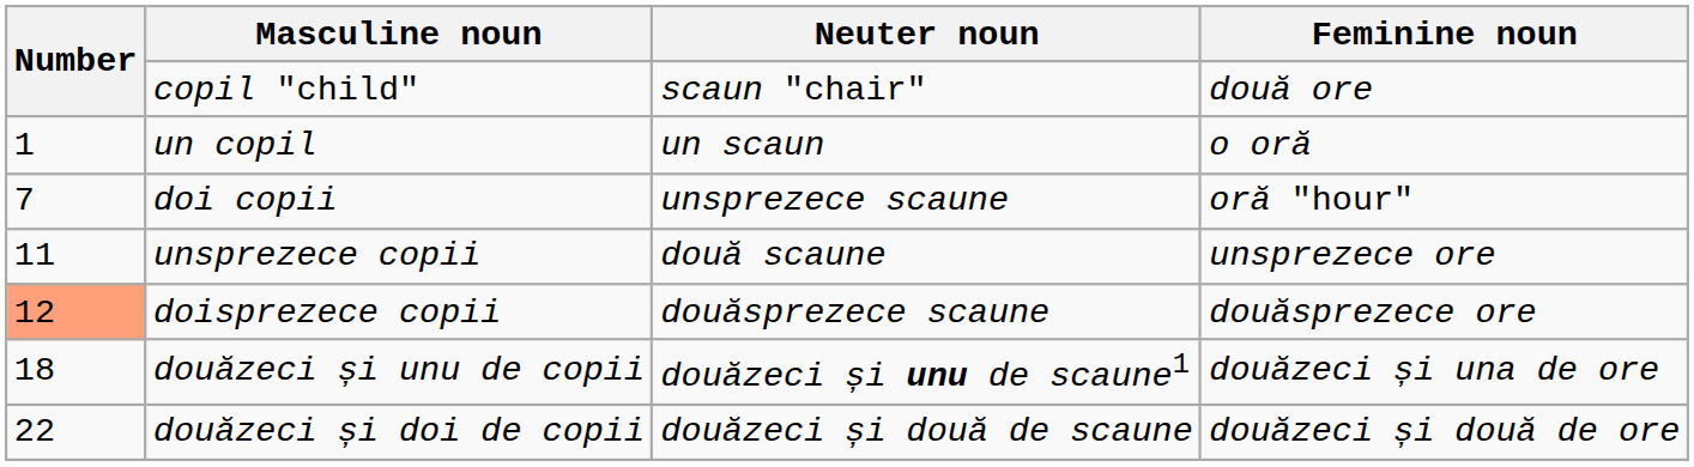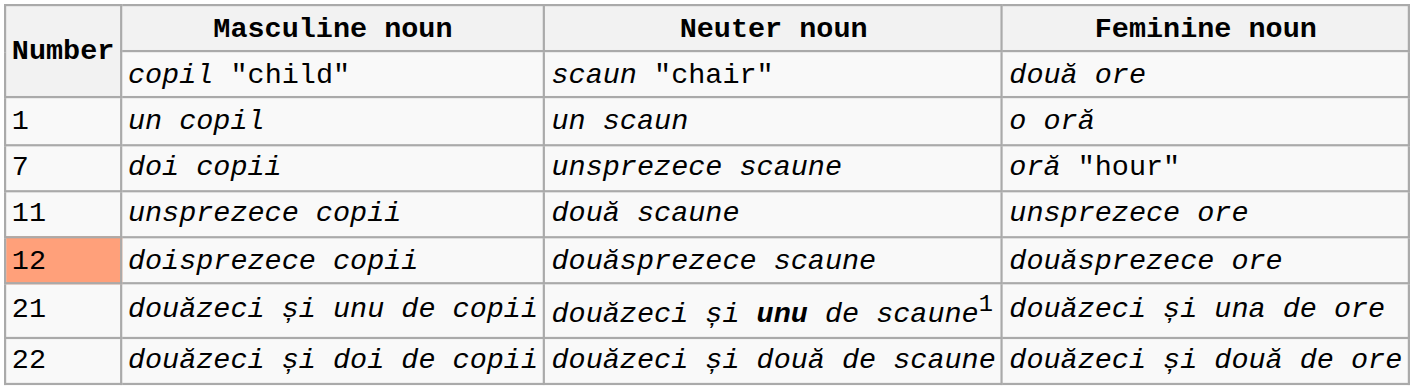douăzeci și unu de copii | Number: 18 -> 21
